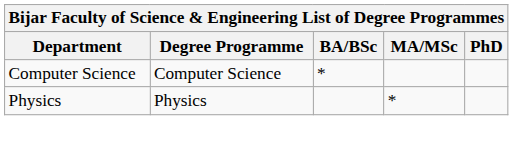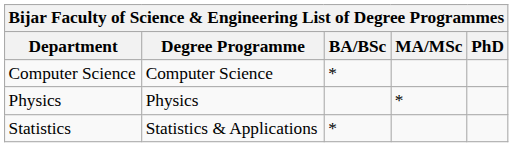+ row: Statistics | Statistics & Applications | *
